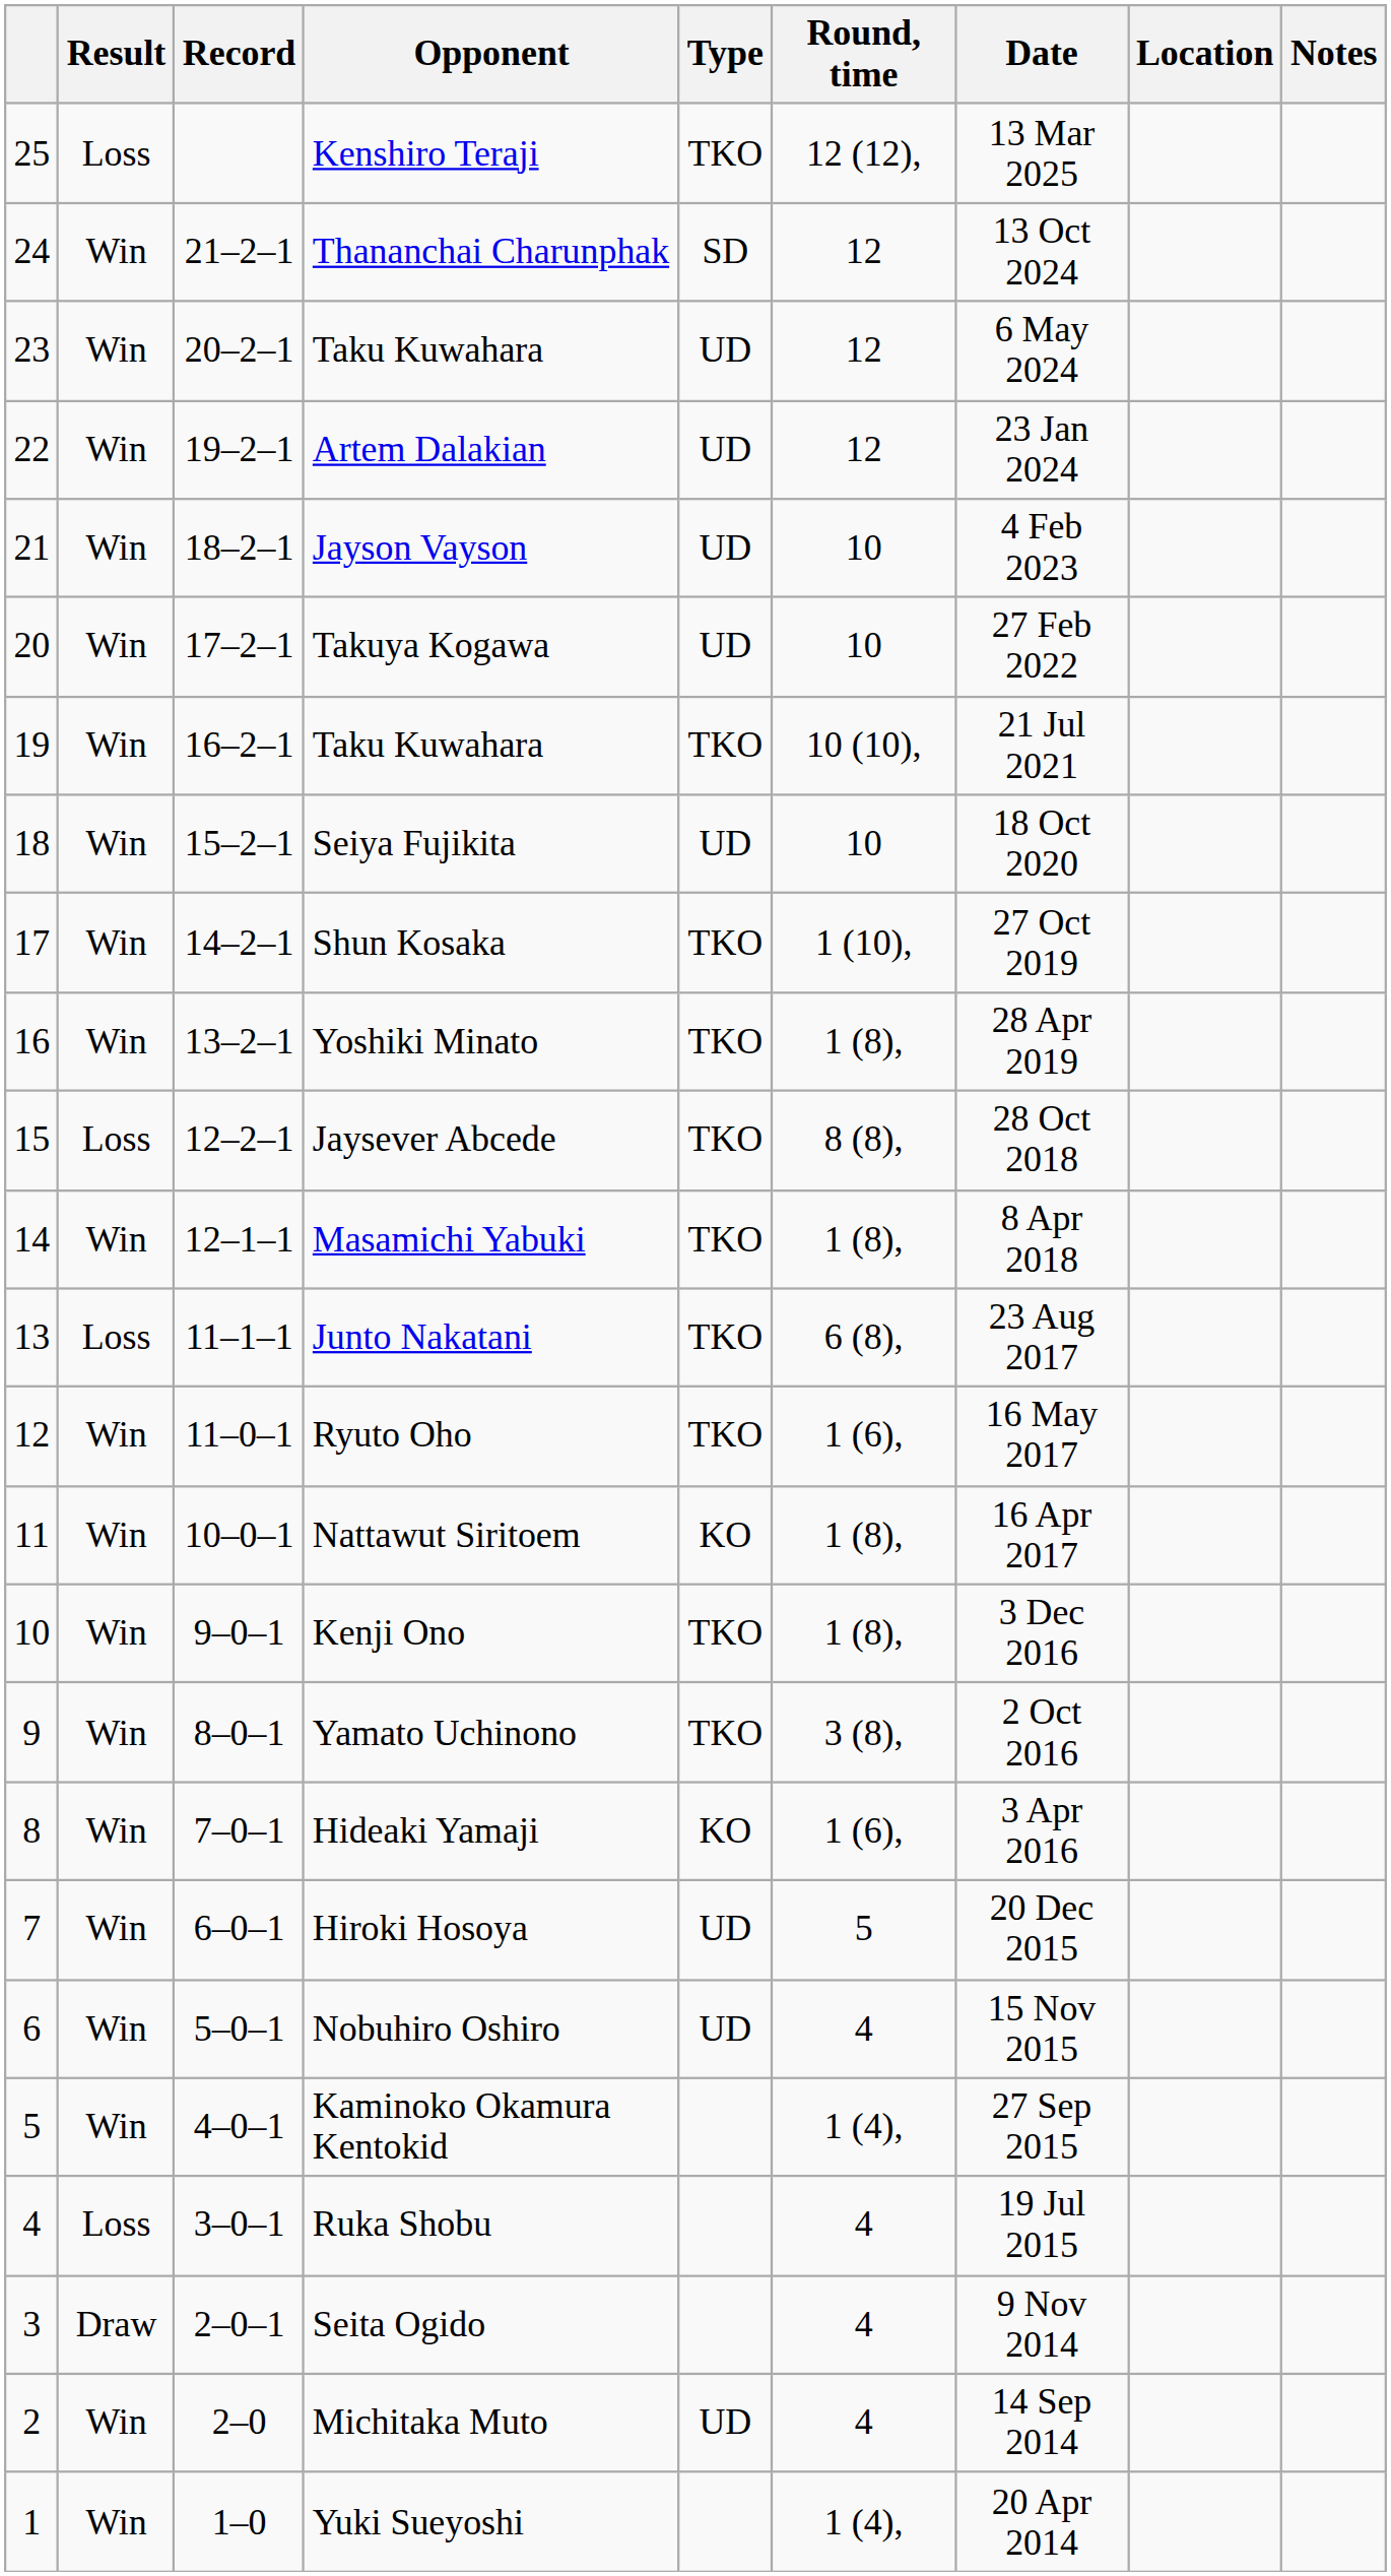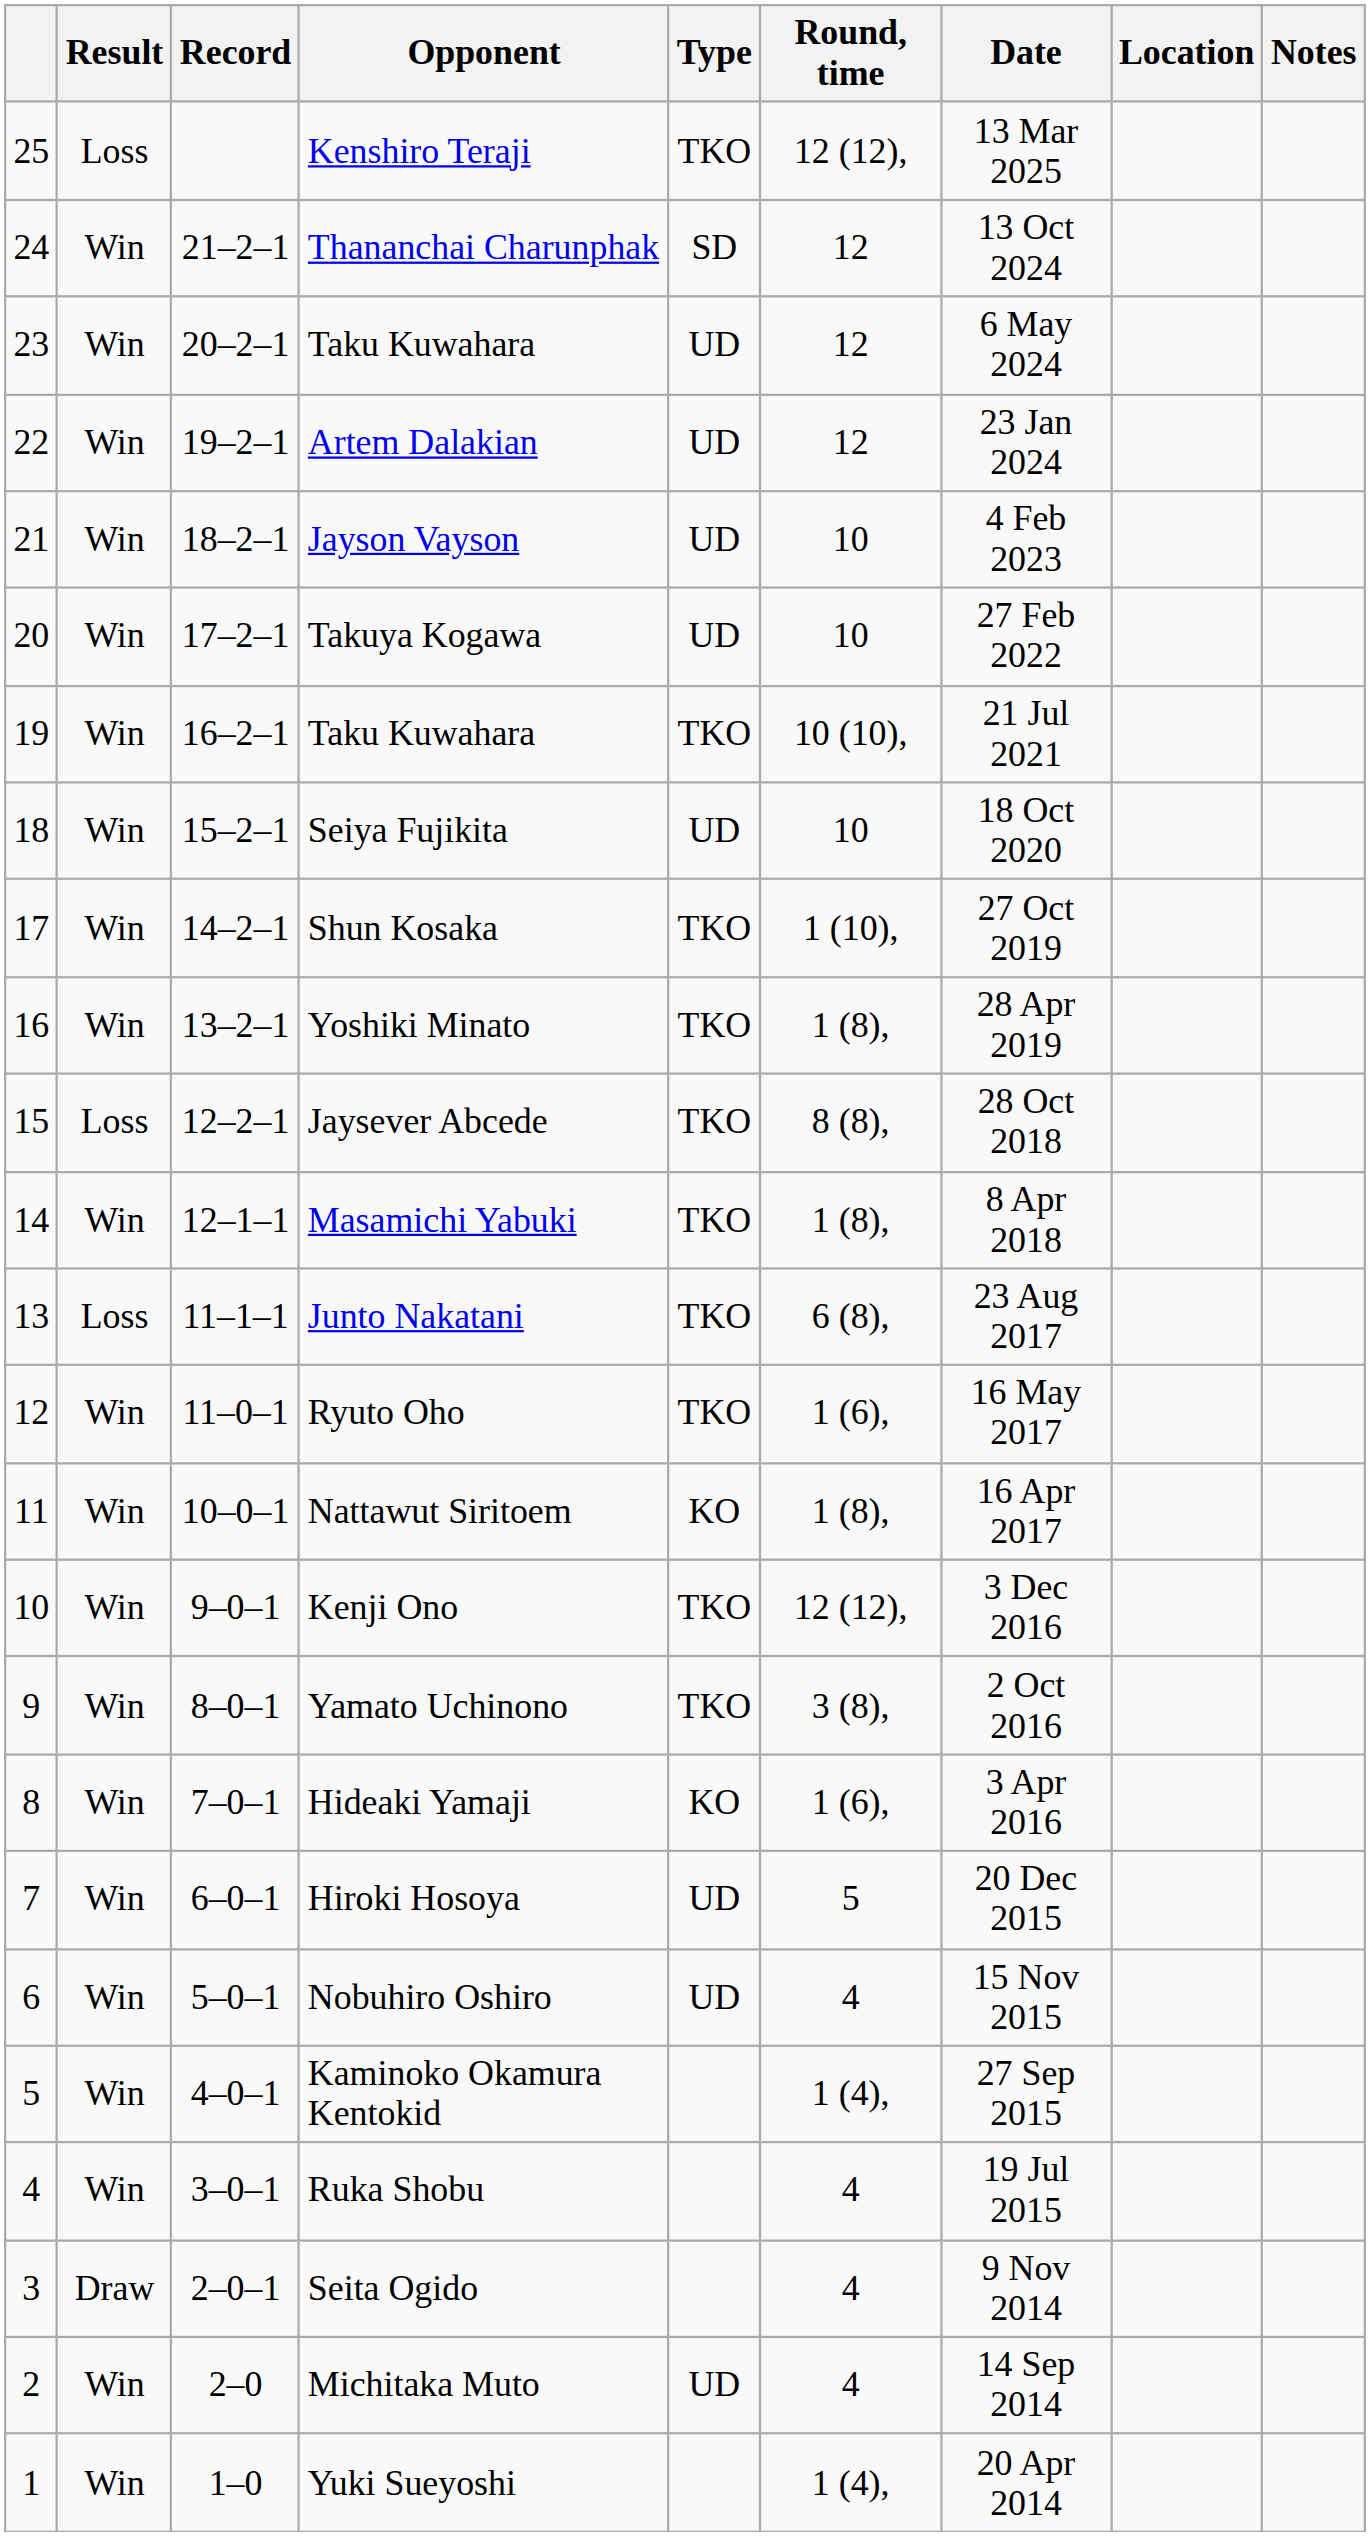Kenji Ono | Round, time: 1 (8), -> 12 (12),
Ruka Shobu | Result: Loss -> Win
